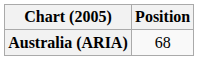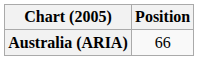Australia (ARIA) | Position: 68 -> 66
